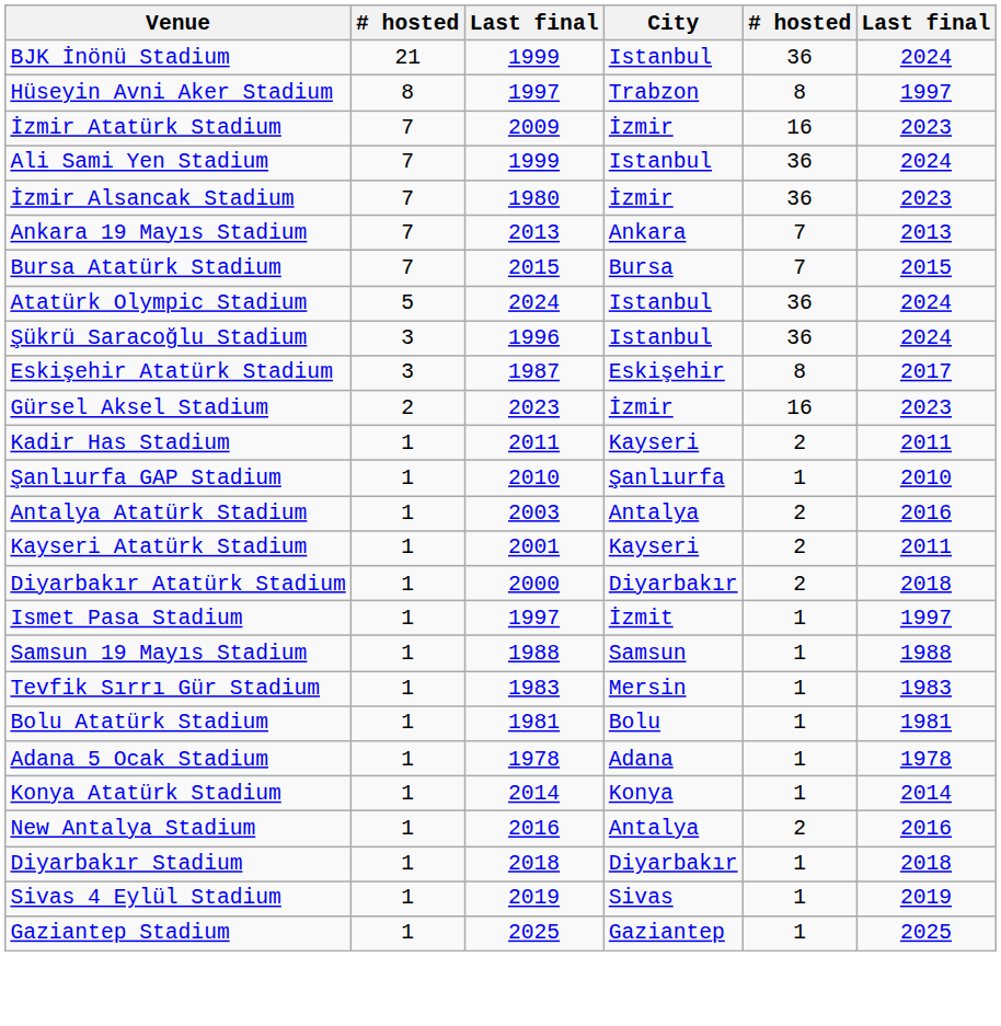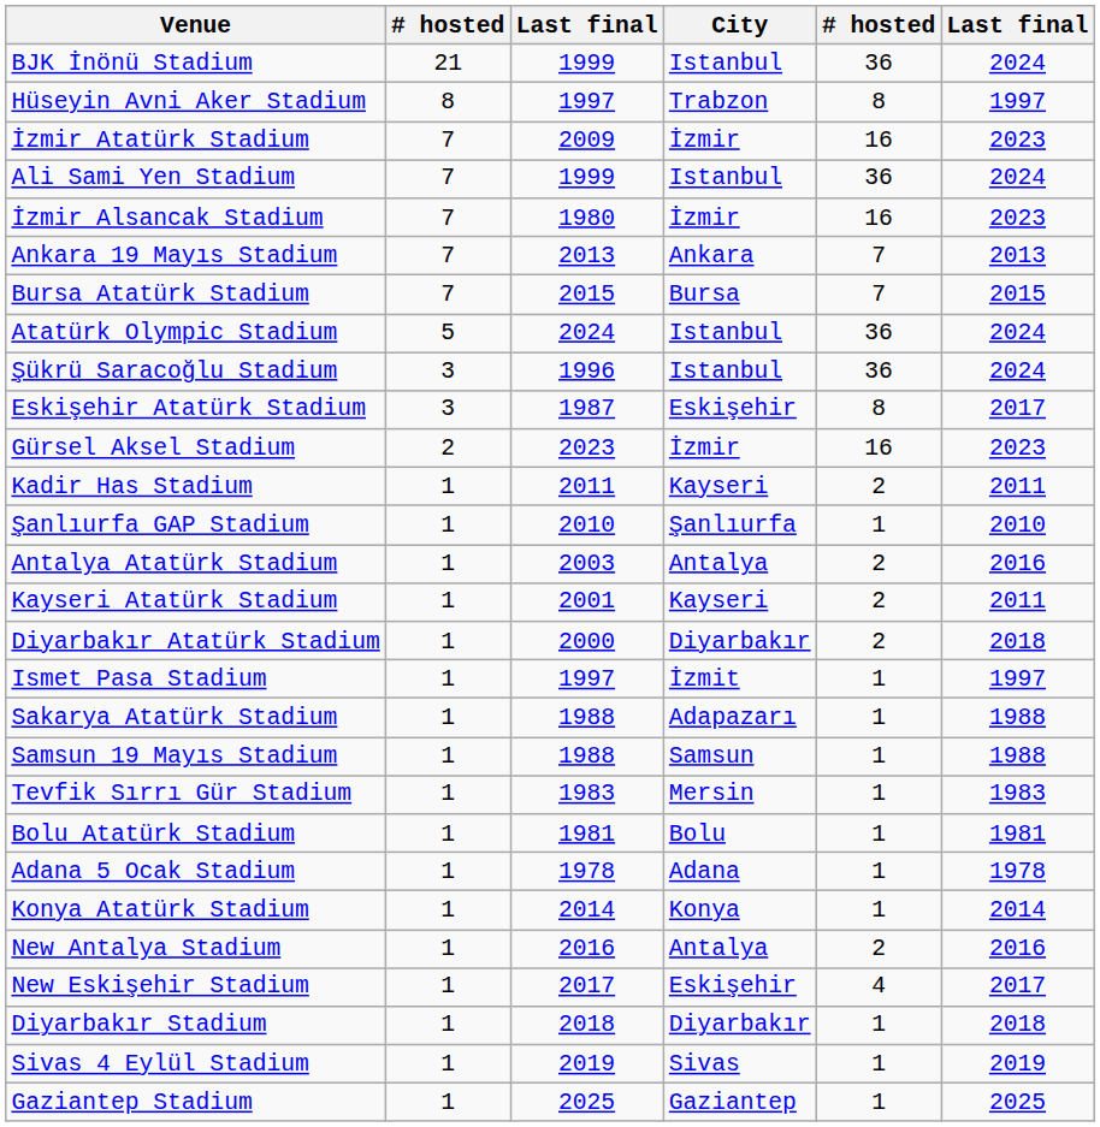İzmir Alsancak Stadium | column 5: 36 -> 16
+ row: Sakarya Atatürk Stadium | 1 | 1988 | Adapazarı | 1 | 1988
+ row: New Eskişehir Stadium | 1 | 2017 | Eskişehir | 4 | 2017
